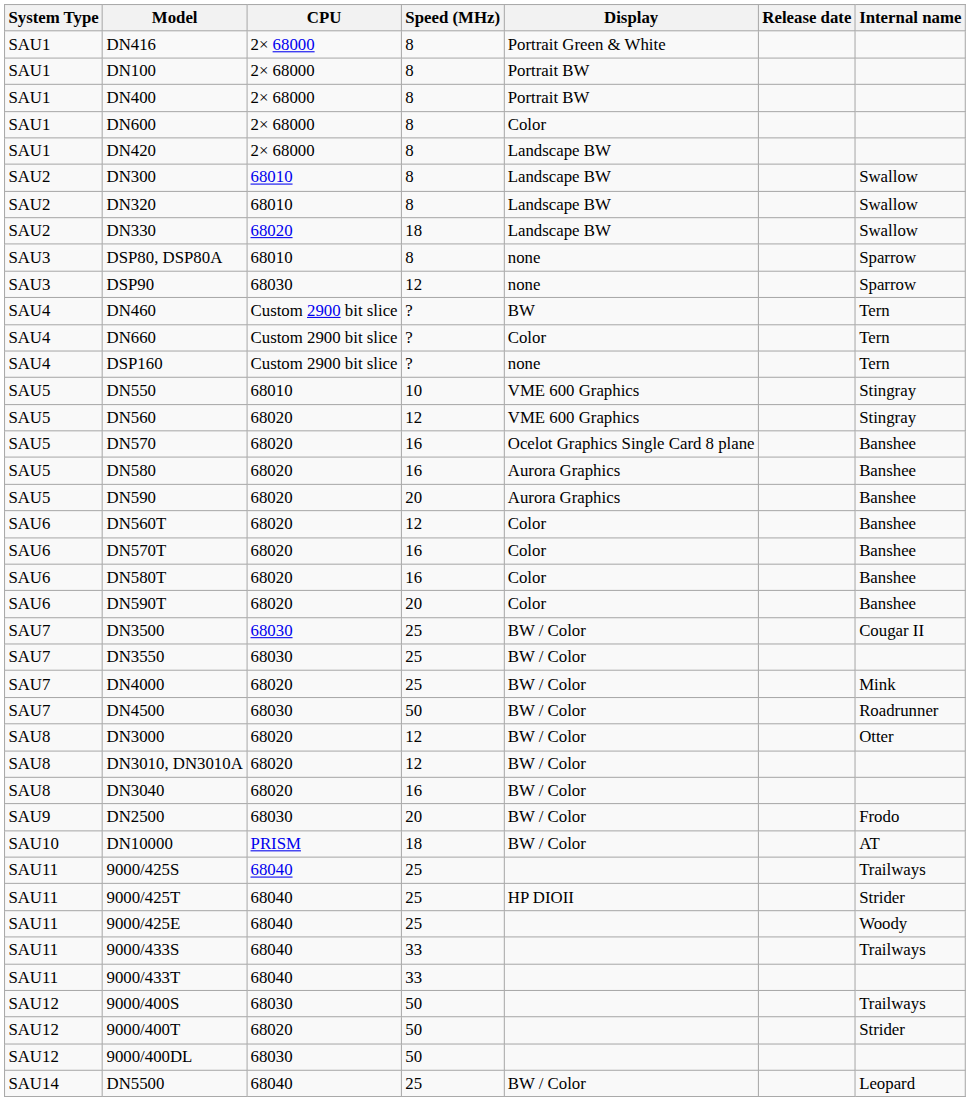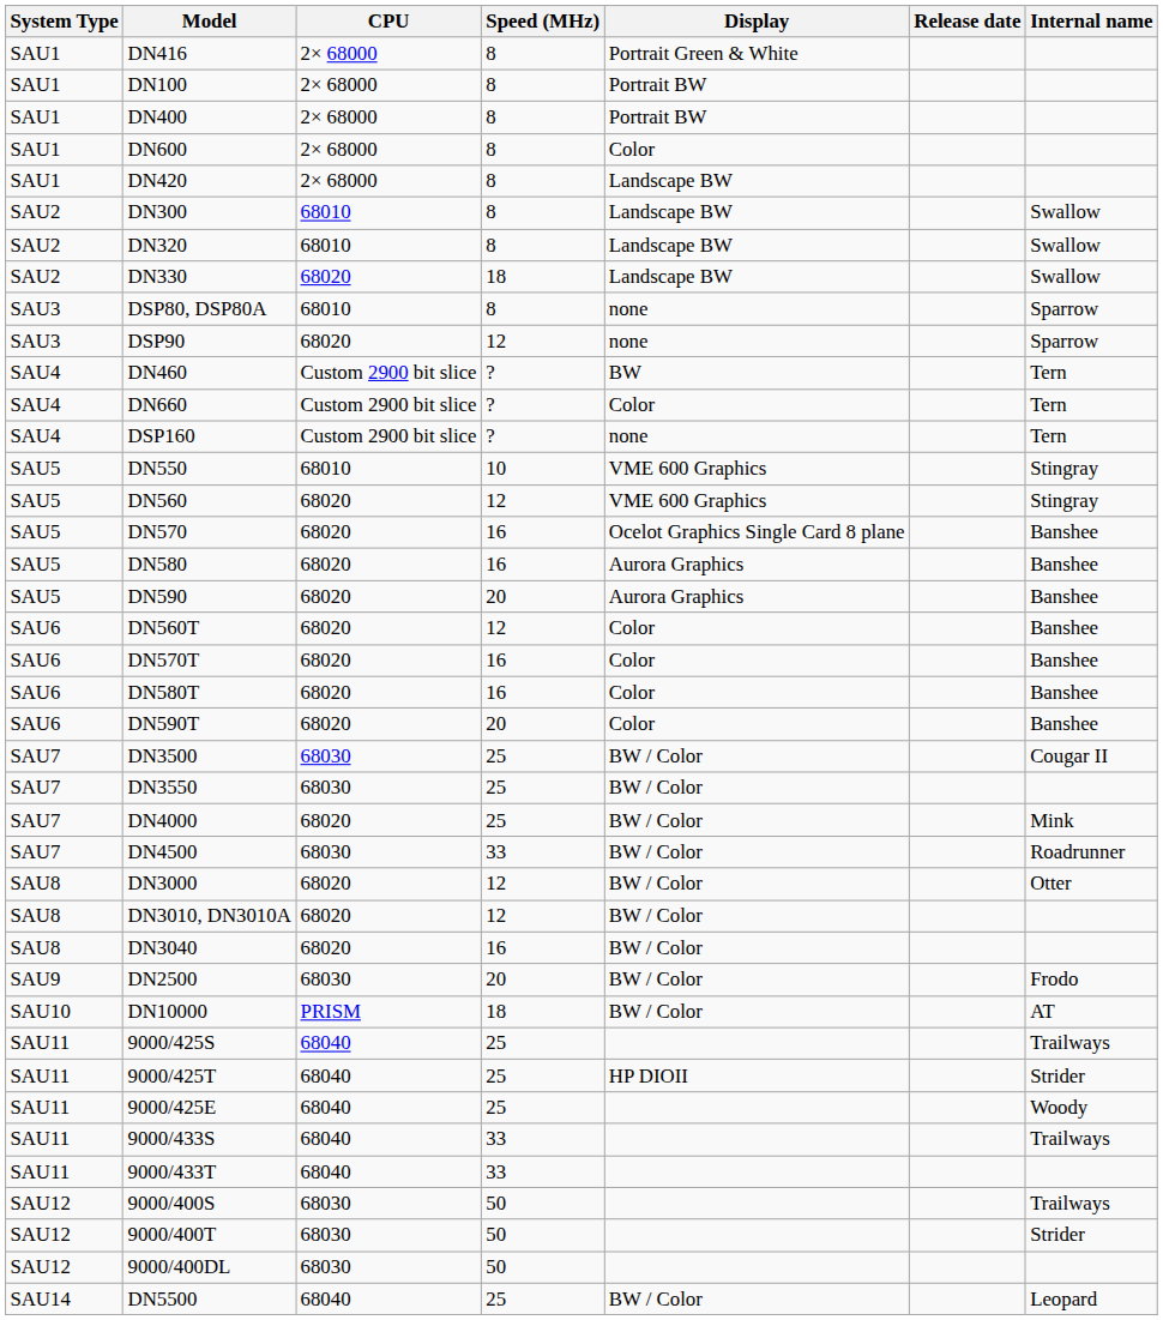DSP90 | CPU: 68030 -> 68020
DN4500 | Speed (MHz): 50 -> 33
9000/400T | CPU: 68020 -> 68030
